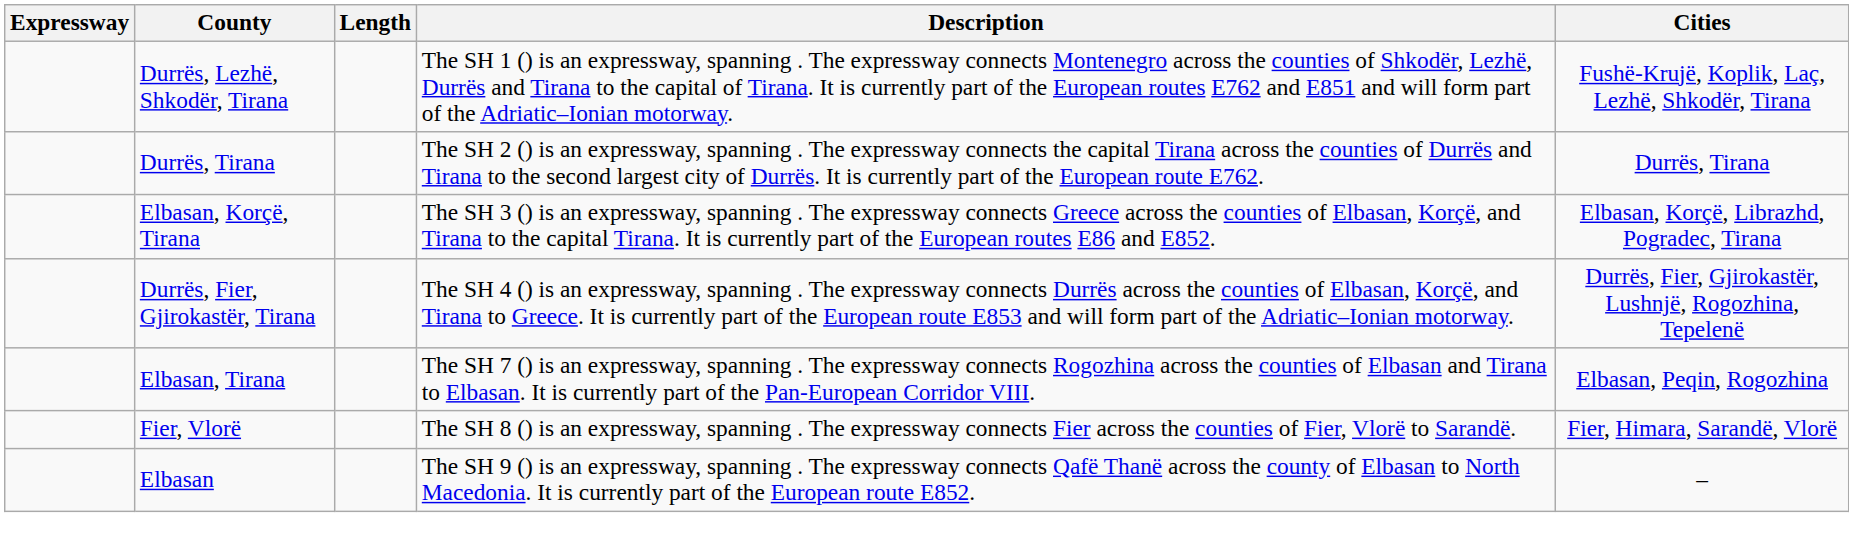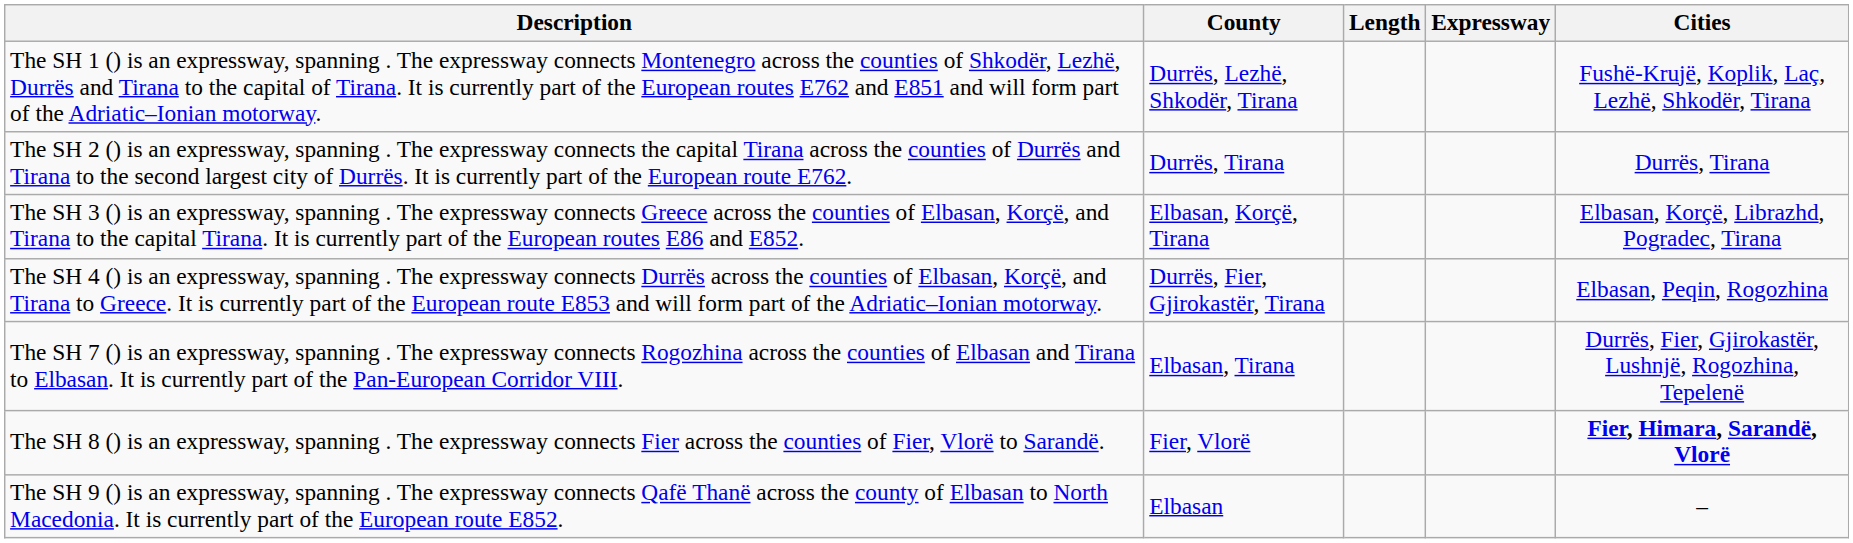columns swapped: Expressway <-> Description
Durrës, Fier, Gjirokastër, Tirana | Cities: Durrës, Fier, Gjirokastër, Lushnjë, Rogozhina, Tepelenë -> Elbasan, Peqin, Rogozhina
Elbasan, Tirana | Cities: Elbasan, Peqin, Rogozhina -> Durrës, Fier, Gjirokastër, Lushnjë, Rogozhina, Tepelenë
Fier, Vlorë | Cities: normal -> bold
